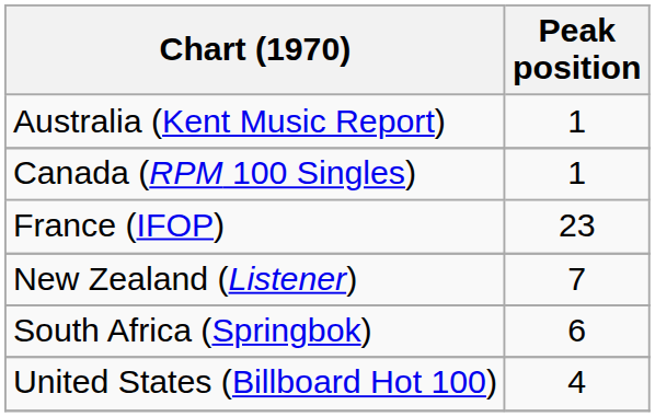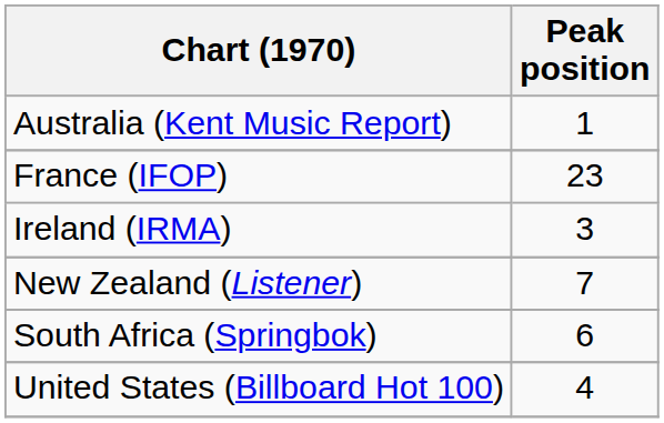- row: Canada (RPM 100 Singles) | 1
+ row: Ireland (IRMA) | 3
